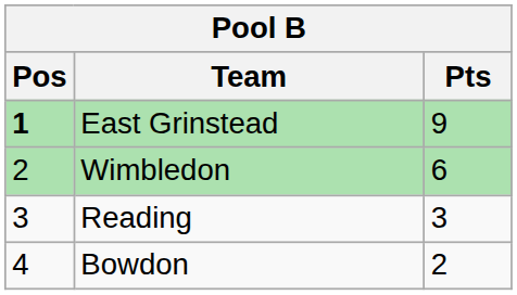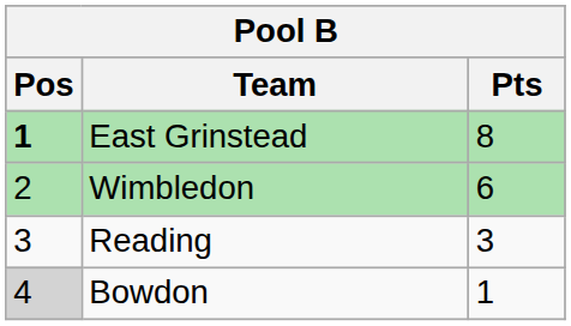East Grinstead | Pts: 9 -> 8
Bowdon | Pos: no background -> lightgrey background
Bowdon | Pts: 2 -> 1
